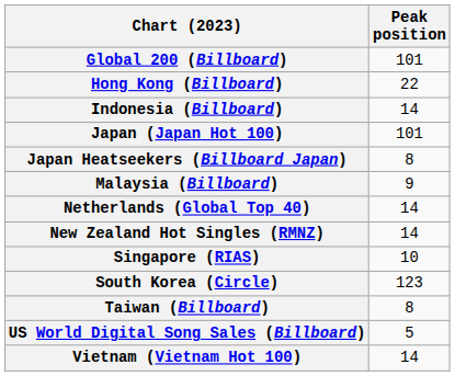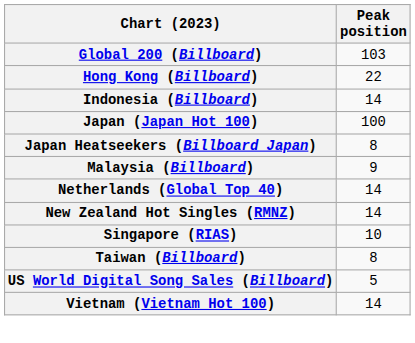Global 200 (Billboard) | Peak position: 101 -> 103
Japan (Japan Hot 100) | Peak position: 101 -> 100
- row: South Korea (Circle) | 123
